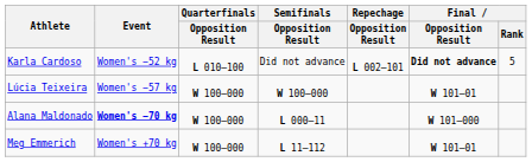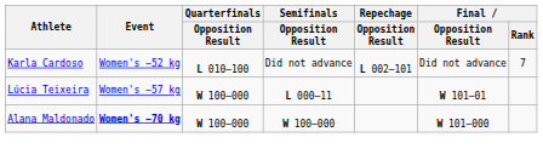Karla Cardoso | Final / Opposition Result: bold -> normal
Karla Cardoso | Final / Rank: 5 -> 7
Lúcia Teixeira | Semifinals / Opposition Result: W 100–000 -> L 000–11
Alana Maldonado | Semifinals / Opposition Result: L 000–11 -> W 100–000
- row: Meg Emmerich | Women's +70 kg | W 100–000 | L 11–112 | W 101–01
